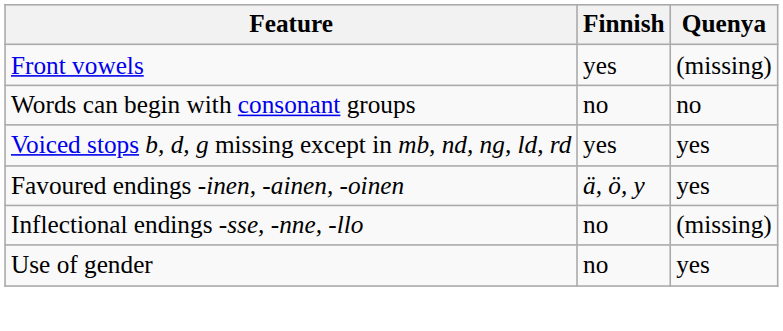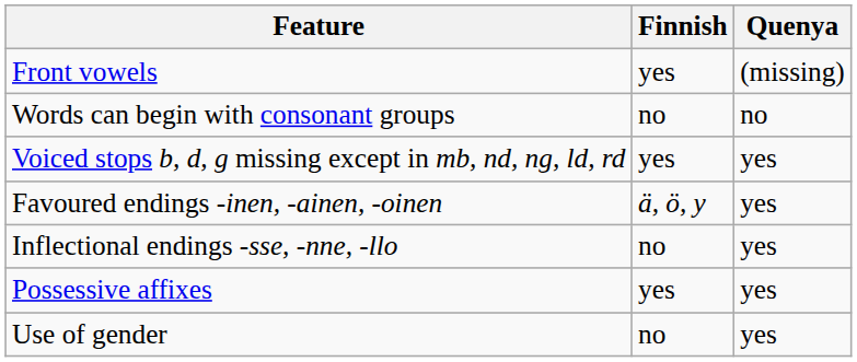Inflectional endings -sse, -nne, -llo | Quenya: (missing) -> yes
+ row: Possessive affixes | yes | yes
